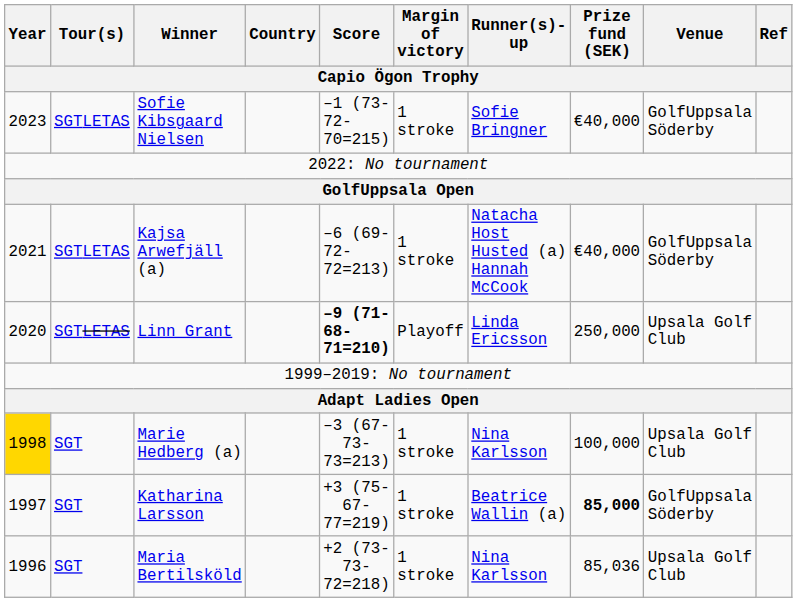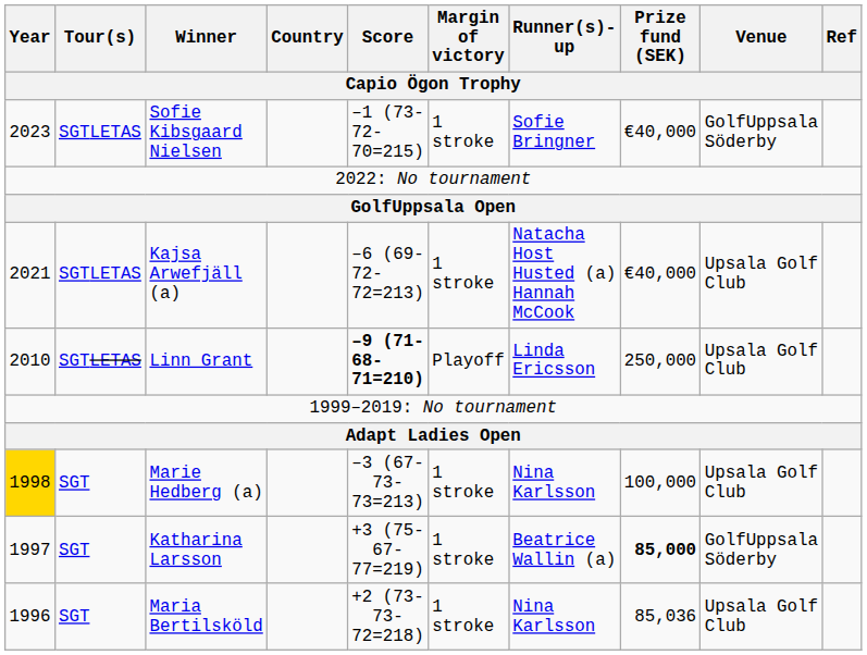Kajsa Arwefjäll (a) | Venue: GolfUppsala Söderby -> Upsala Golf Club
Linn Grant | Year: 2020 -> 2010
